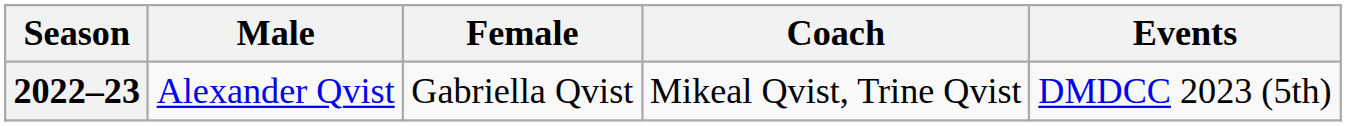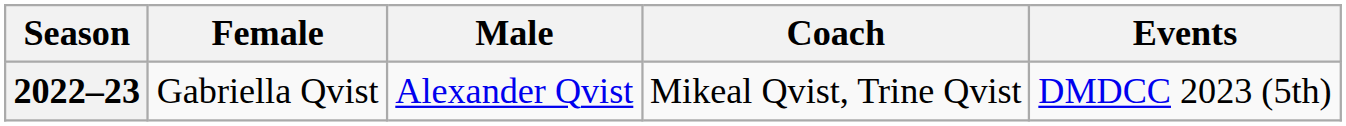columns swapped: Female <-> Male
